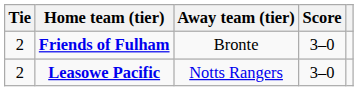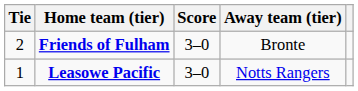columns swapped: Score <-> Away team (tier)
Leasowe Pacific | Tie: 2 -> 1
